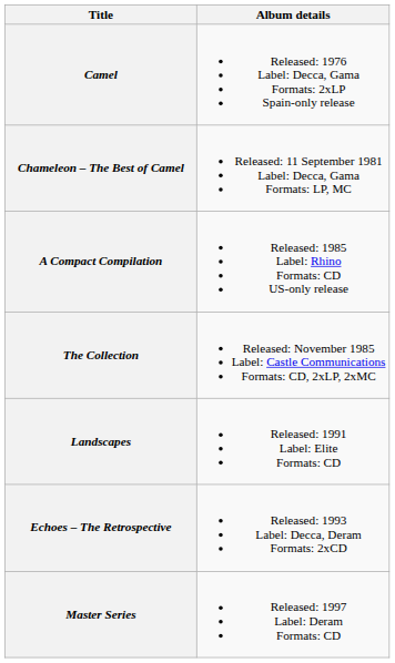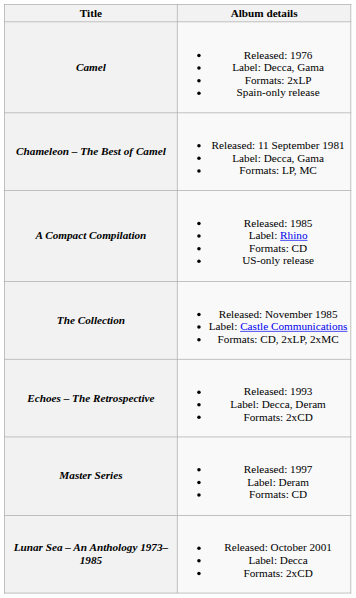- row: Landscapes | Released: 1991 Label: Elite Formats: CD
+ row: Lunar Sea – An Anthology 1973–1985 | Released: October 2001 Label: Decca Formats: 2xCD
